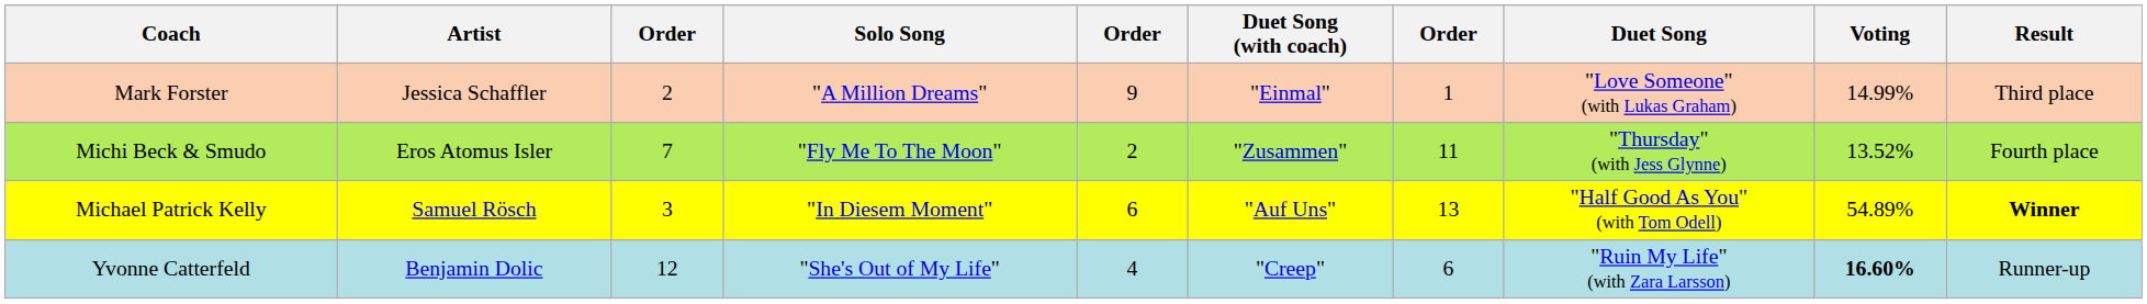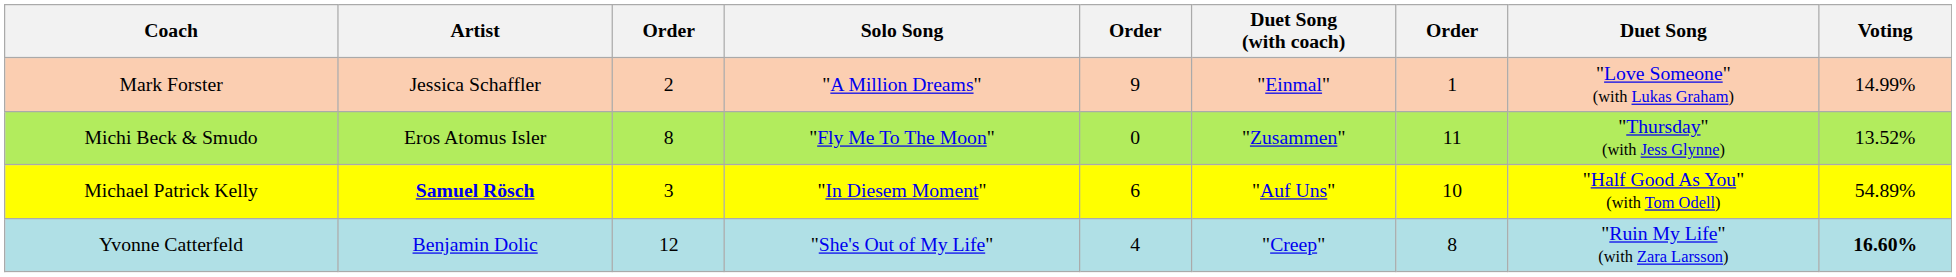- column: Result | Third place | Fourth place | Winner | Runner-up
Michi Beck & Smudo | column 3: 7 -> 8
Michi Beck & Smudo | column 5: 2 -> 0
Michael Patrick Kelly | Artist: normal -> bold
Michael Patrick Kelly | column 7: 13 -> 10
Yvonne Catterfeld | column 7: 6 -> 8
